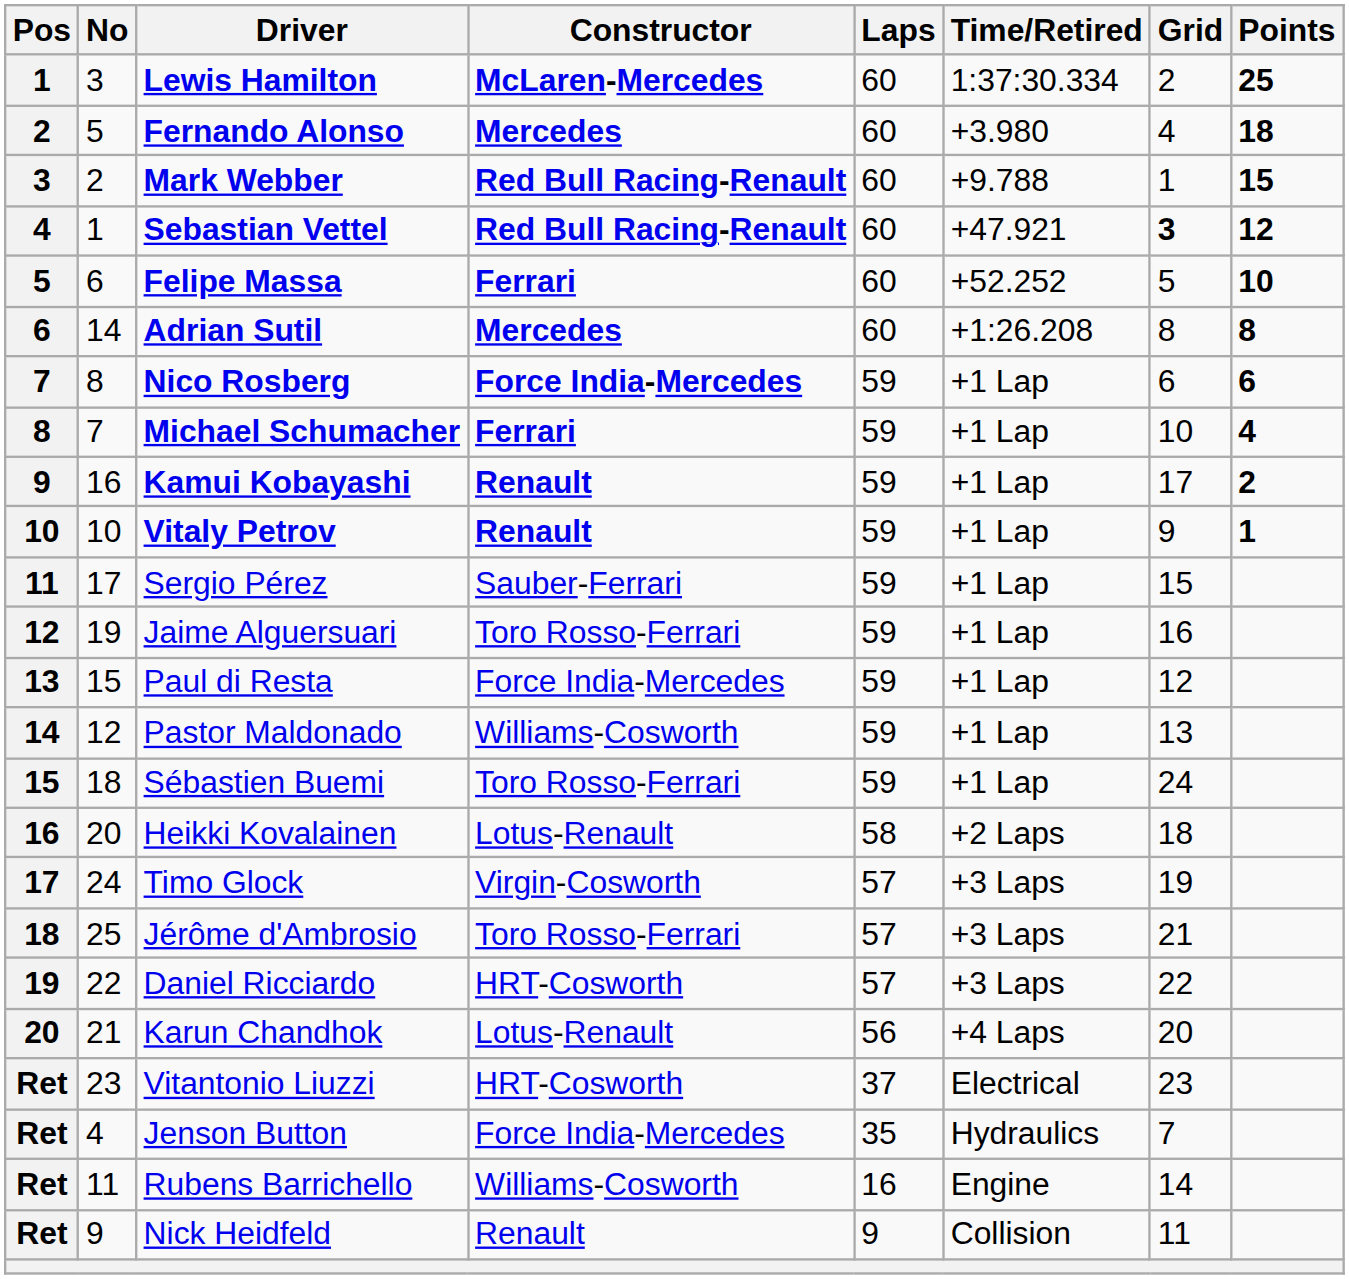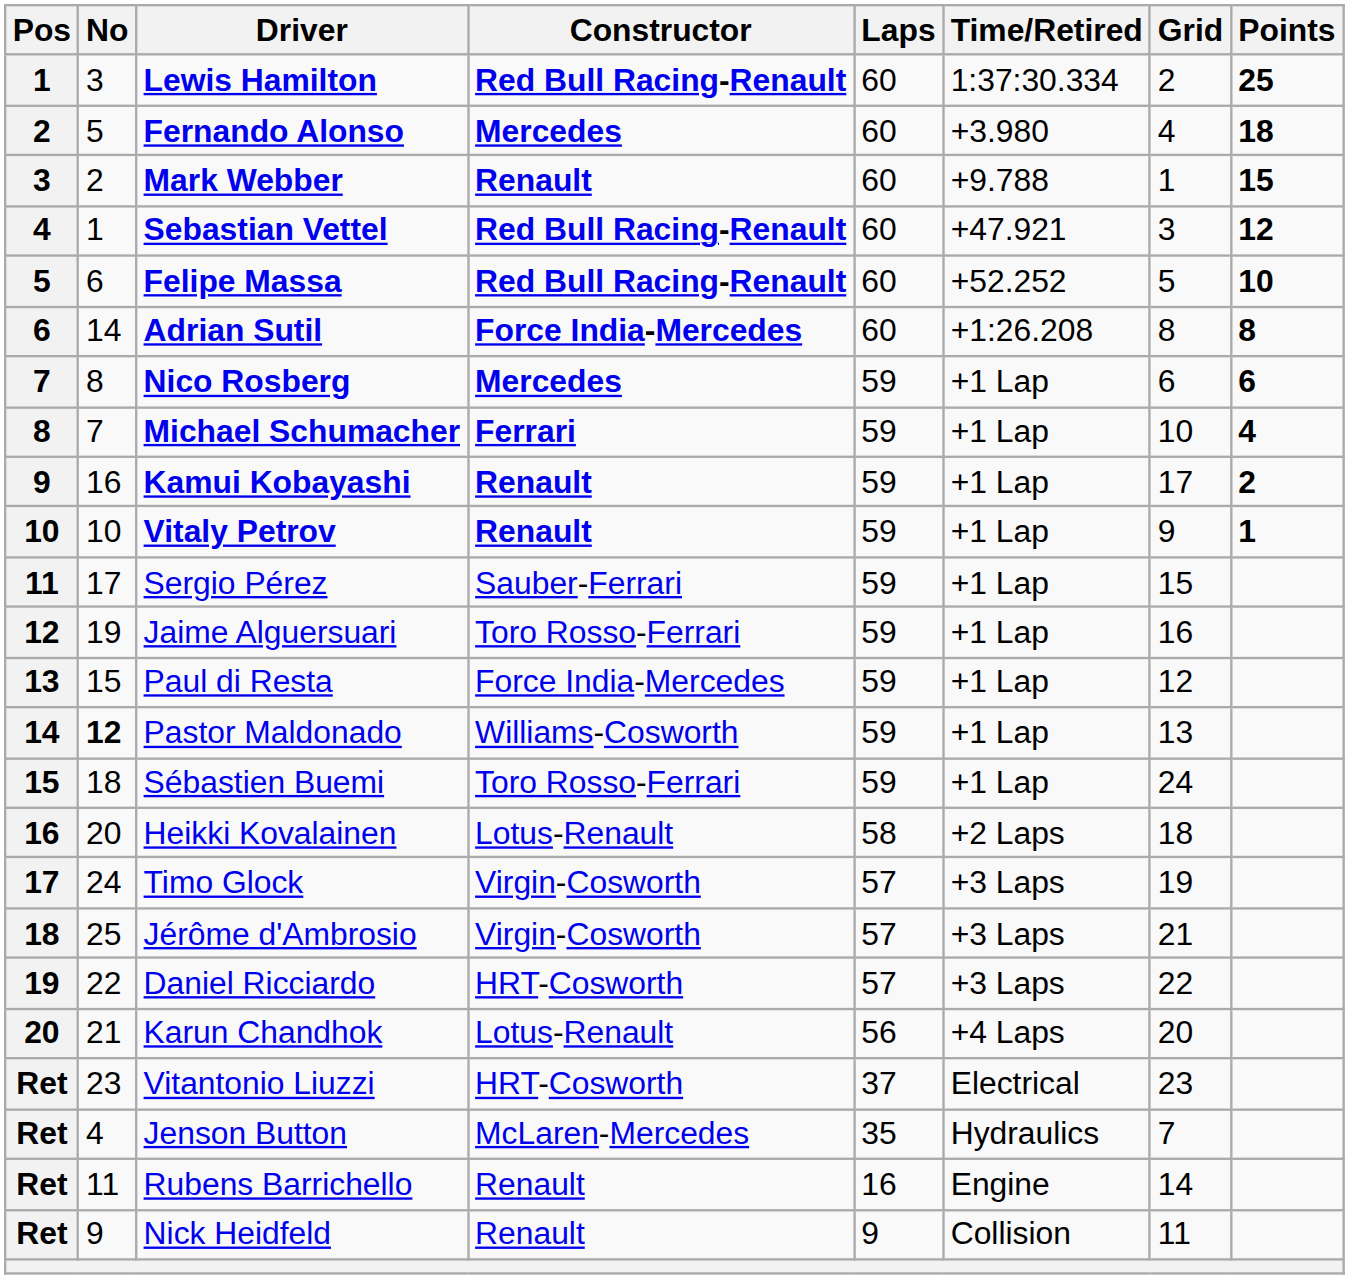Lewis Hamilton | Constructor: McLaren-Mercedes -> Red Bull Racing-Renault
Mark Webber | Constructor: Red Bull Racing-Renault -> Renault
Sebastian Vettel | Grid: bold -> normal
Felipe Massa | Constructor: Ferrari -> Red Bull Racing-Renault
Adrian Sutil | Constructor: Mercedes -> Force India-Mercedes
Nico Rosberg | Constructor: Force India-Mercedes -> Mercedes
Pastor Maldonado | No: normal -> bold
Jérôme d'Ambrosio | Constructor: Toro Rosso-Ferrari -> Virgin-Cosworth
Jenson Button | Constructor: Force India-Mercedes -> McLaren-Mercedes
Rubens Barrichello | Constructor: Williams-Cosworth -> Renault
